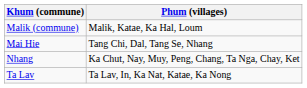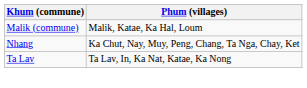- row: Mai Hie | Tang Chi, Dal, Tang Se, Nhang
